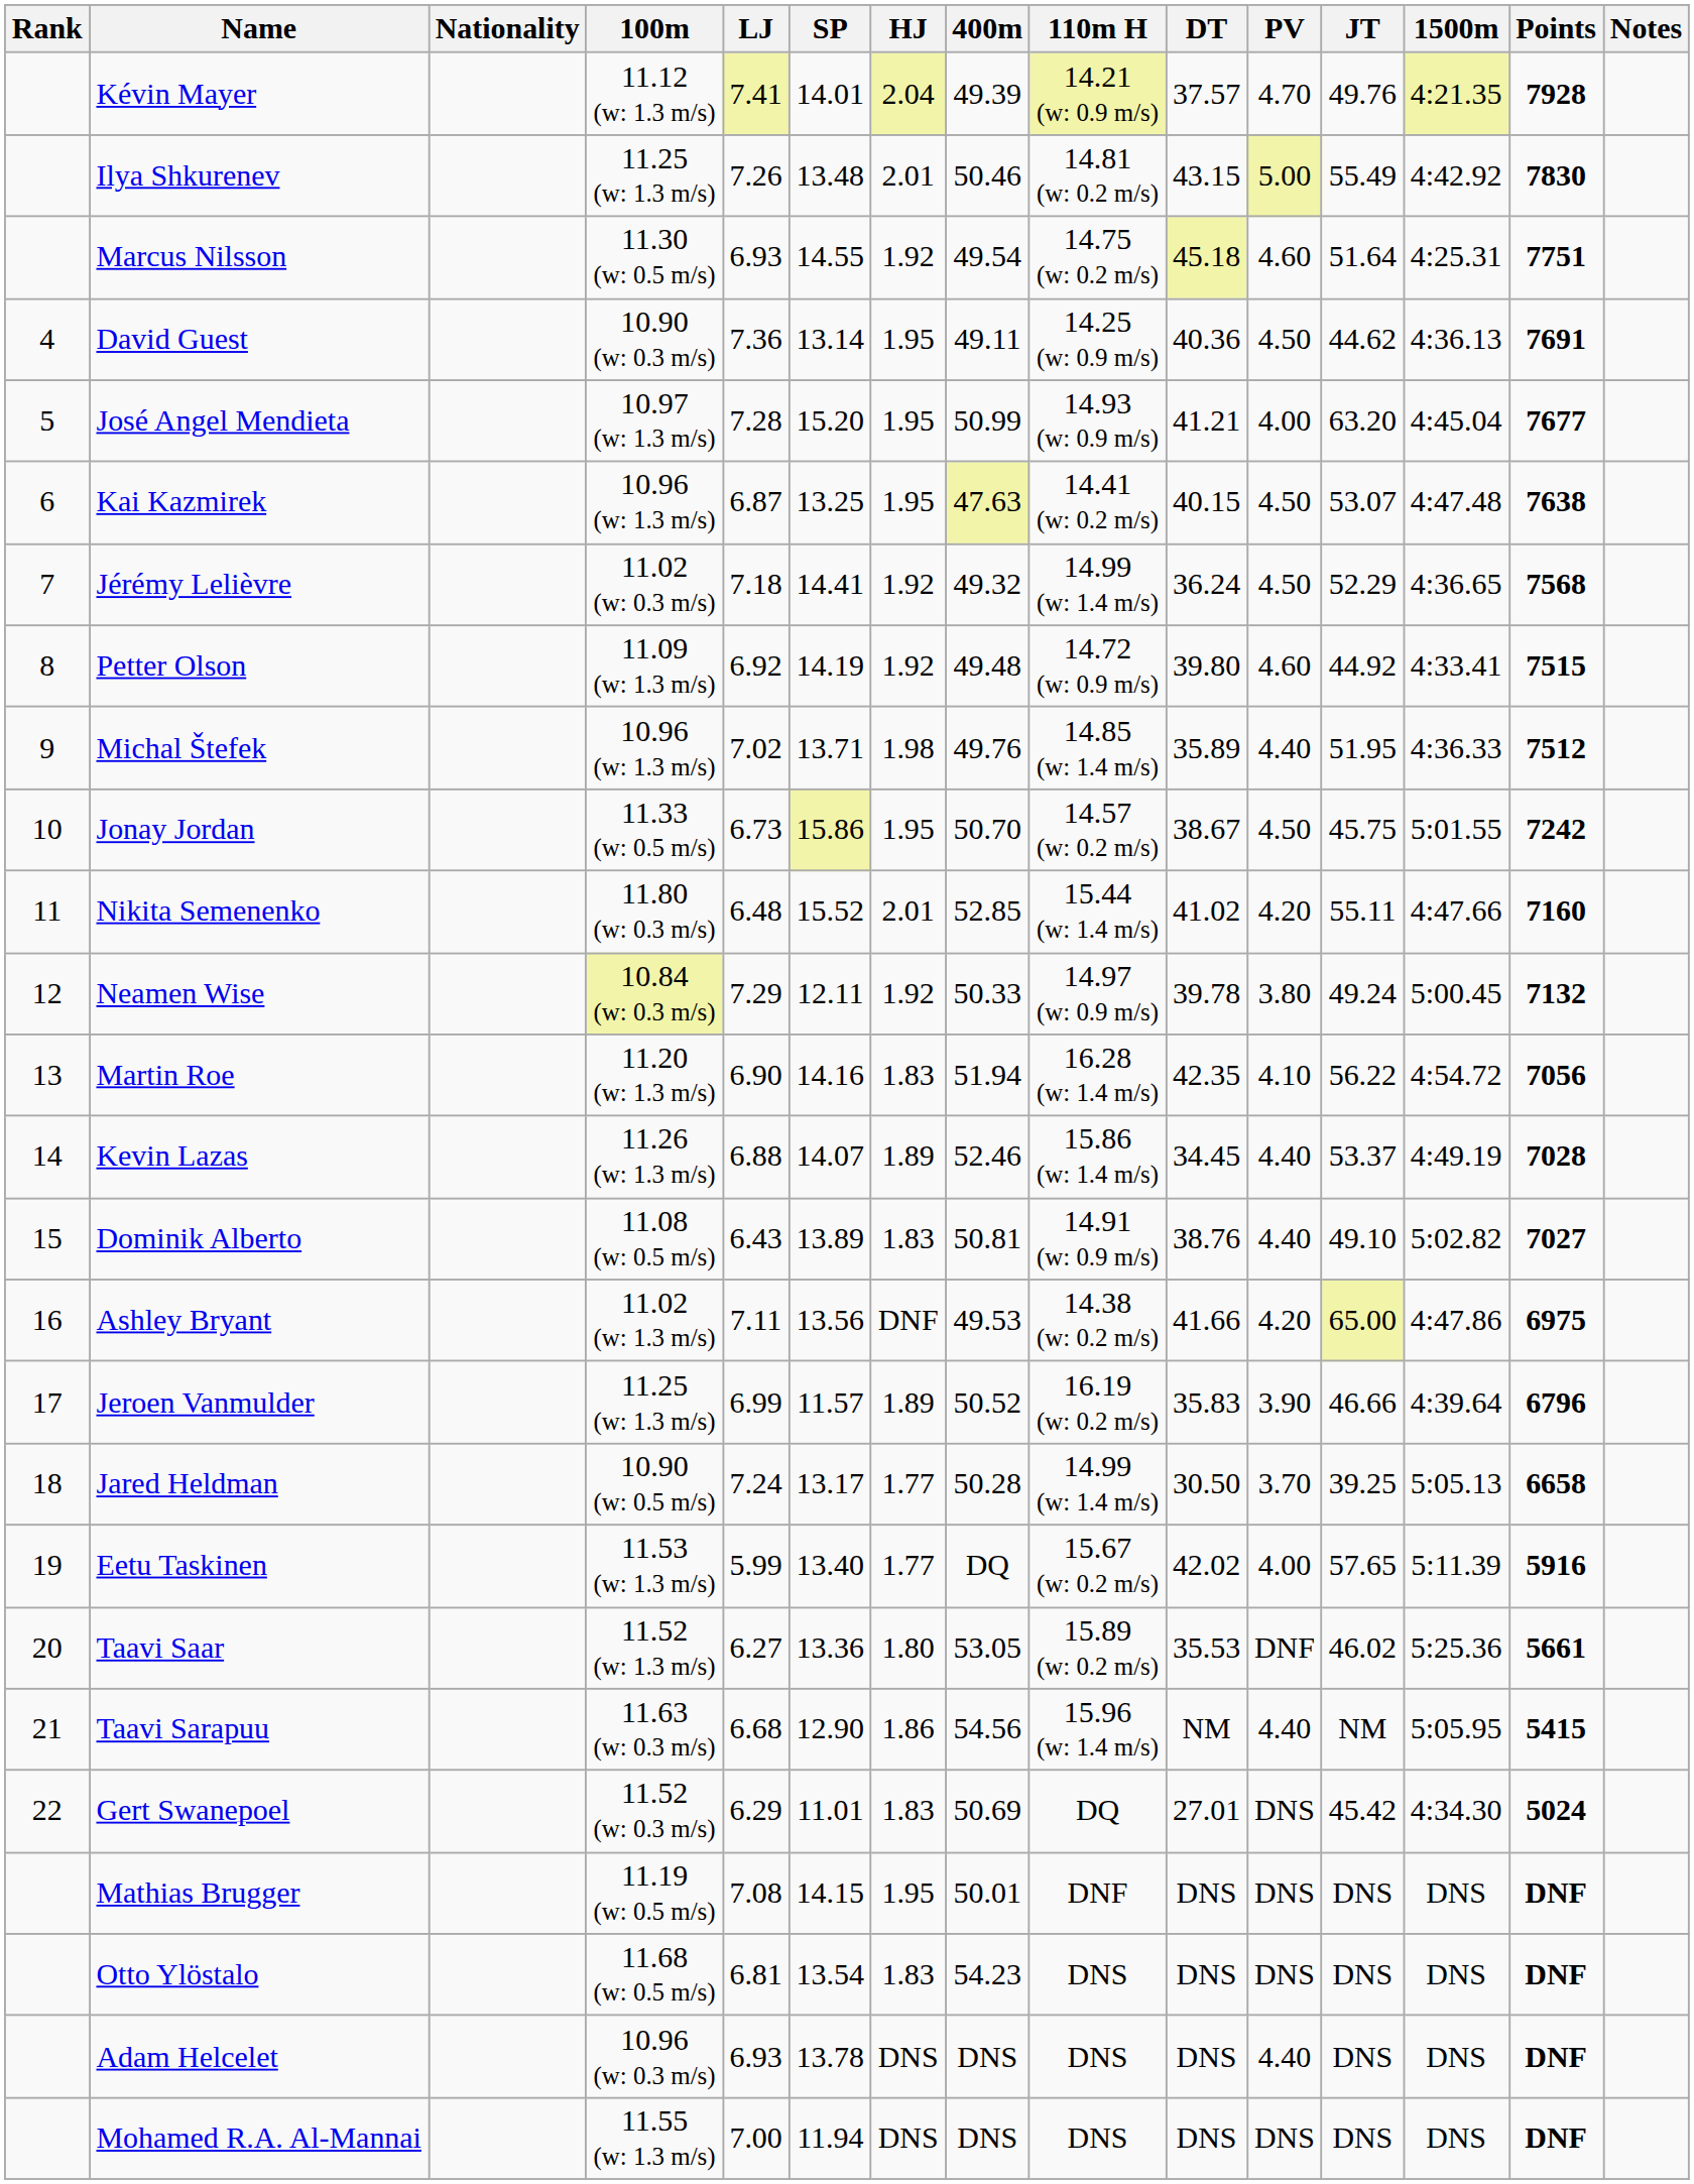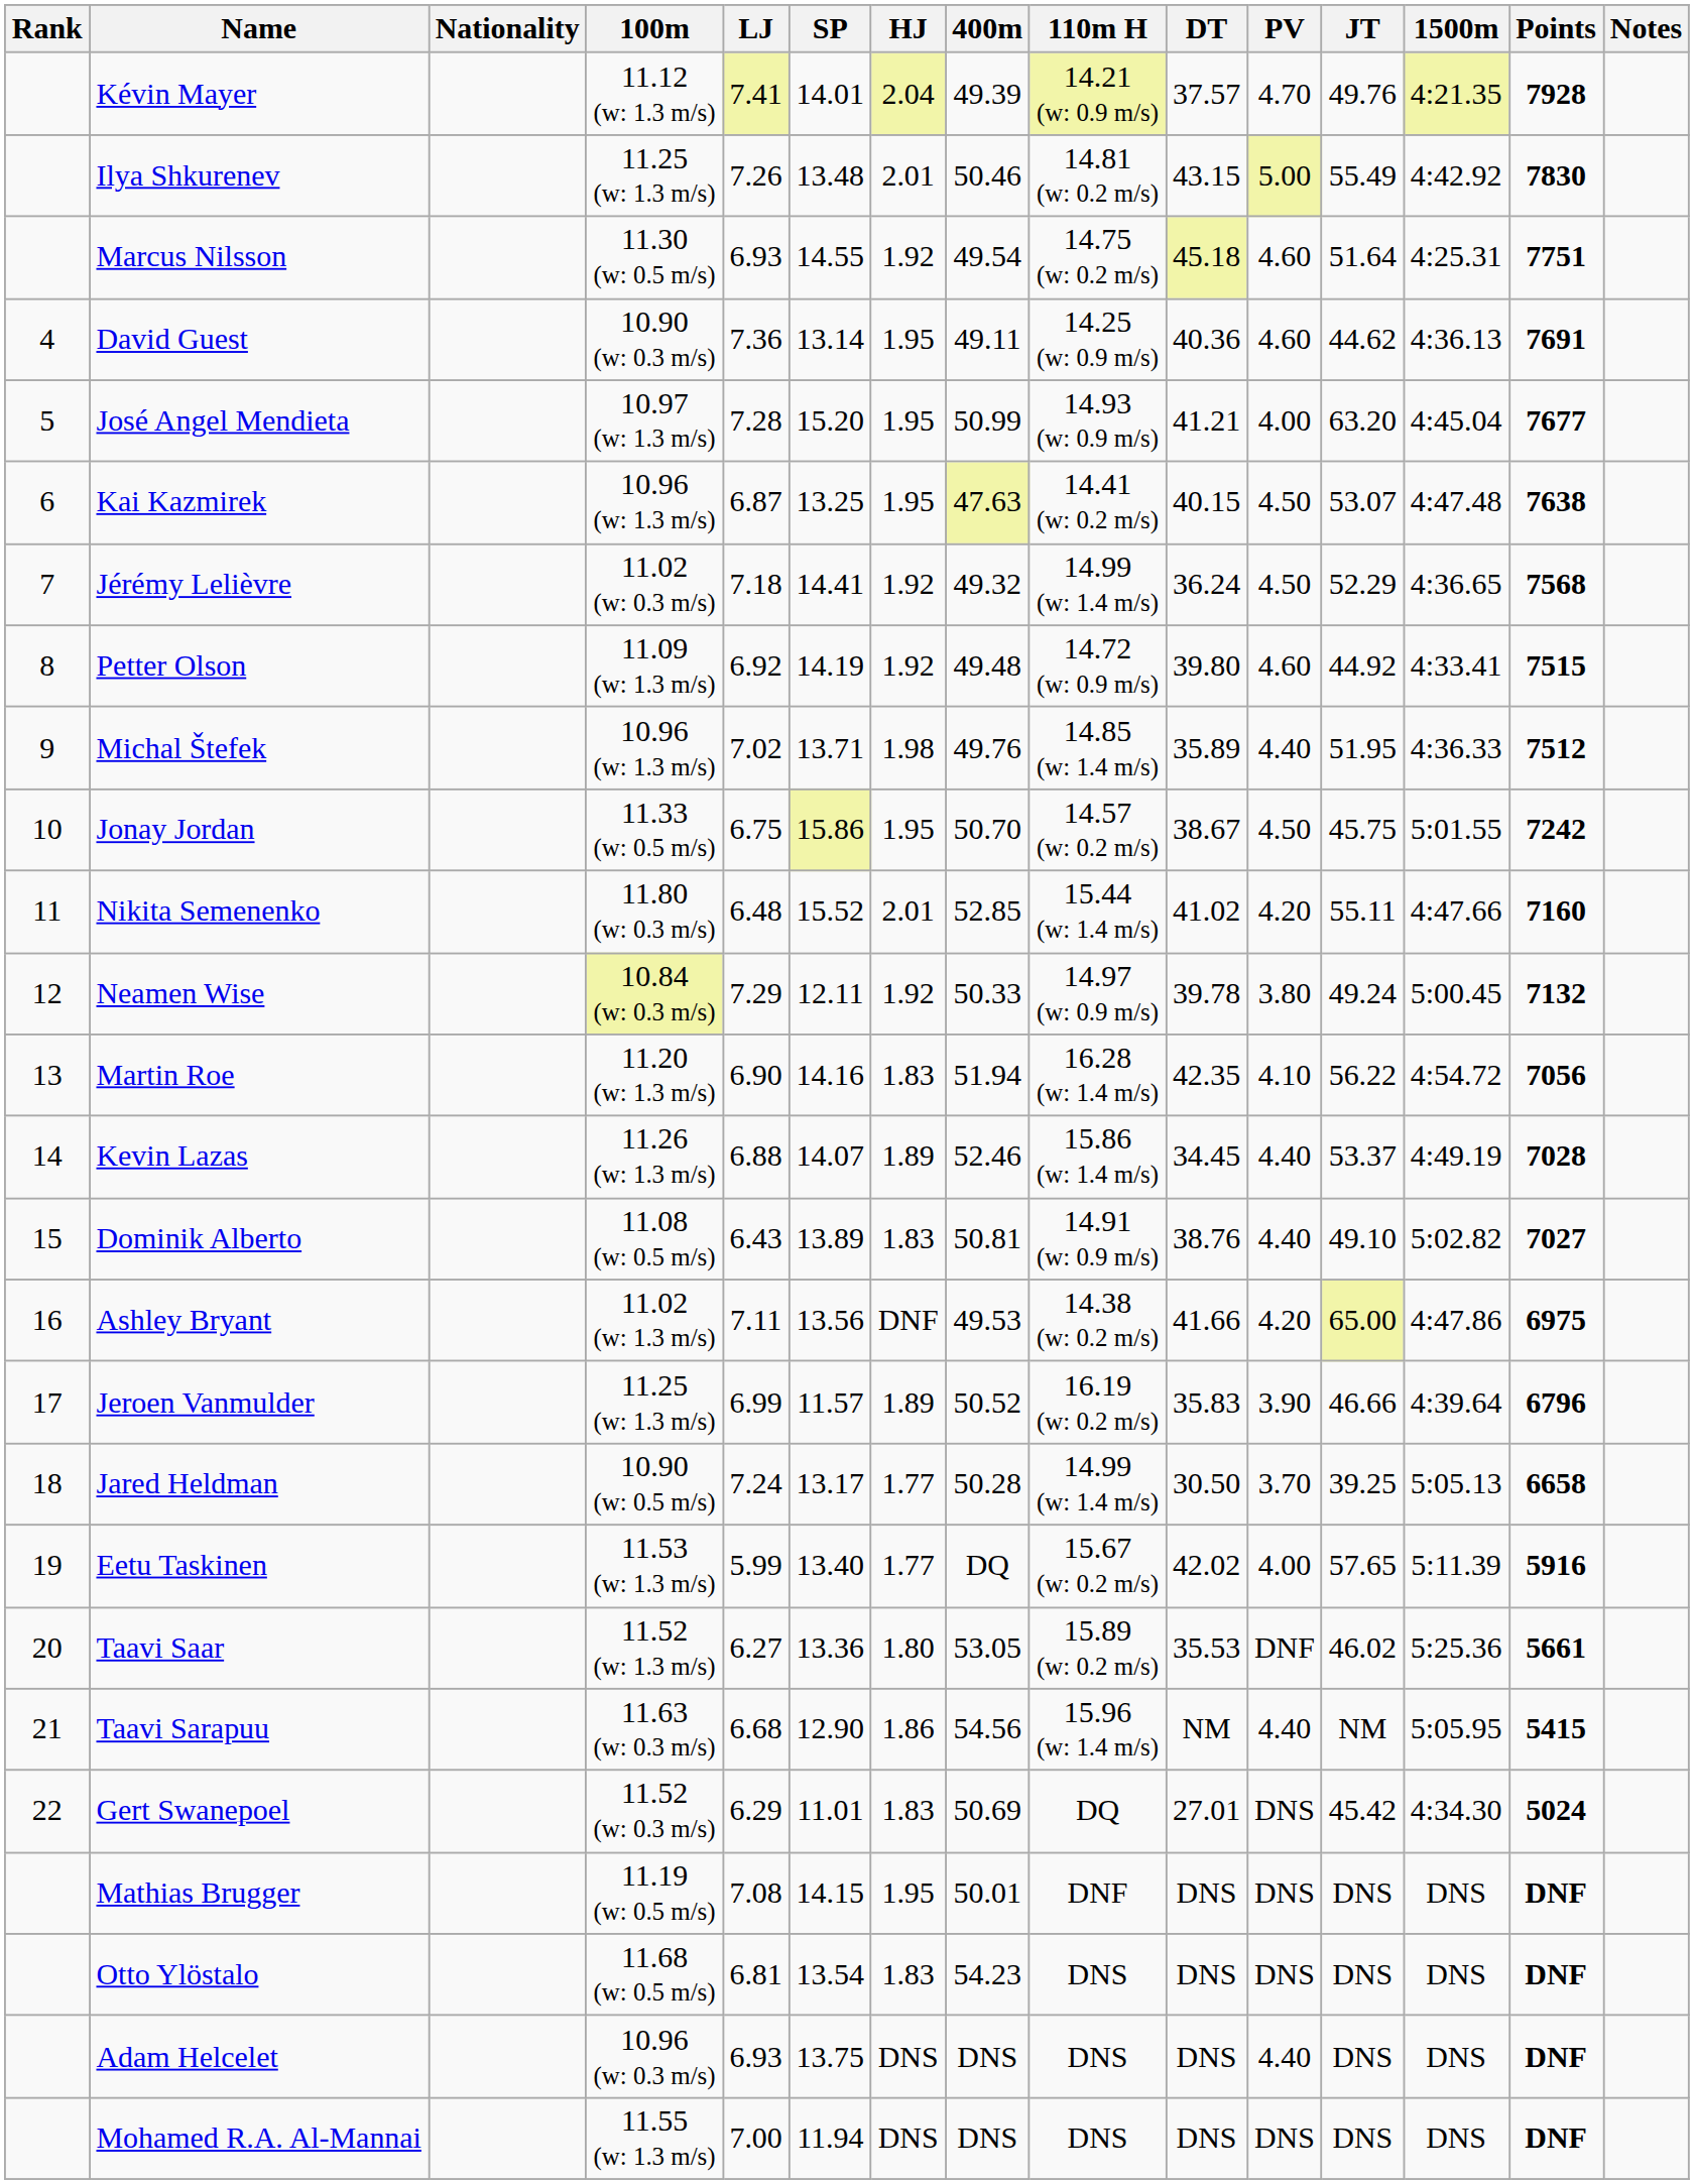David Guest | PV: 4.50 -> 4.60
Jonay Jordan | LJ: 6.73 -> 6.75
Adam Helcelet | SP: 13.78 -> 13.75
